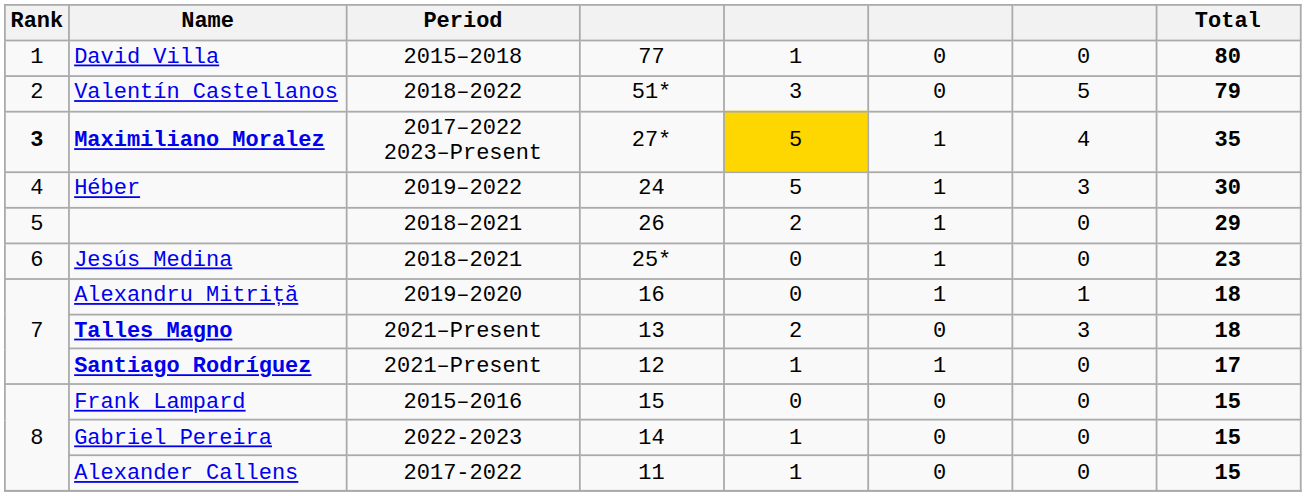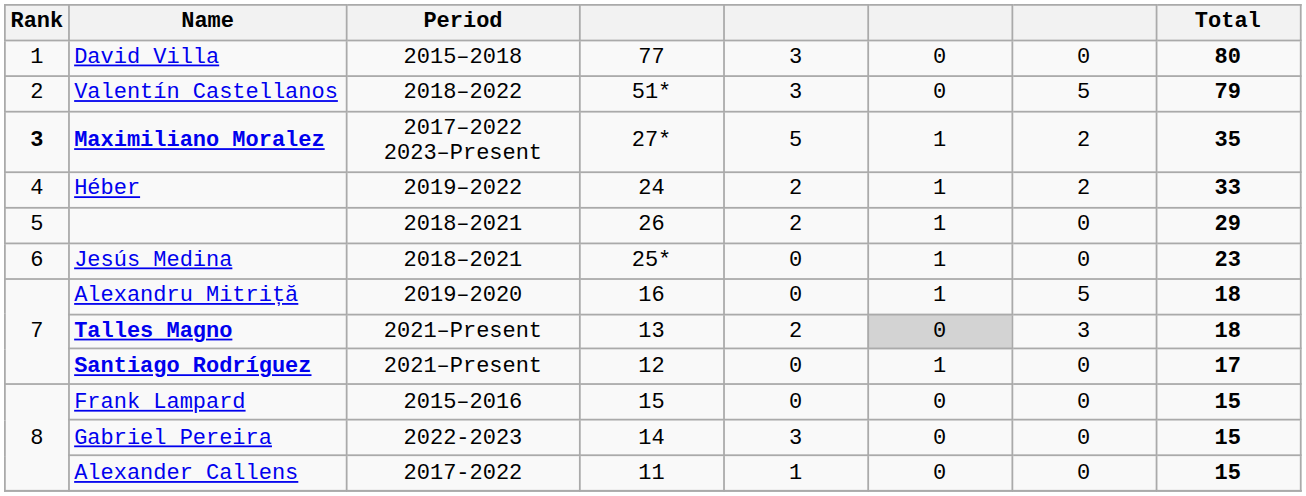David Villa | column 5: 1 -> 3
Maximiliano Moralez | column 5: gold background -> no background
Maximiliano Moralez | column 7: 4 -> 2
Héber | column 5: 5 -> 2
Héber | column 7: 3 -> 2
Héber | Total: 30 -> 33
Alexandru Mitriță | column 7: 1 -> 5
Talles Magno | column 6: no background -> lightgrey background
Santiago Rodríguez | column 5: 1 -> 0
Gabriel Pereira | column 5: 1 -> 3
